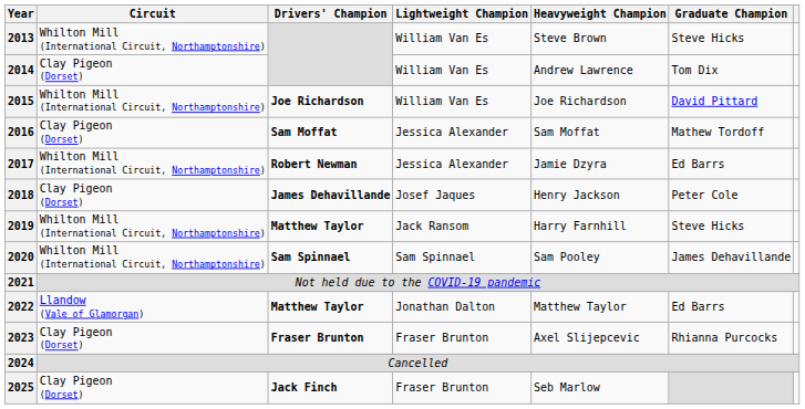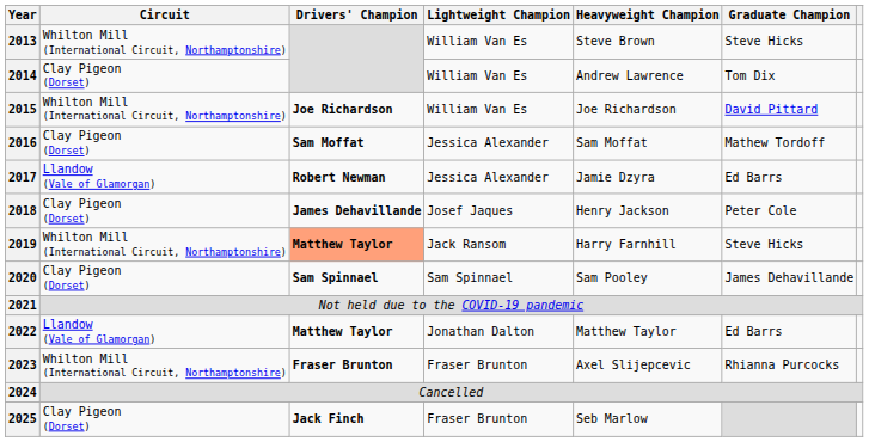2017 | Circuit: Whilton Mill (International Circuit, Northamptonshire) -> Llandow (Vale of Glamorgan)
2019 | Drivers' Champion: no background -> lightsalmon background
2020 | Circuit: Whilton Mill (International Circuit, Northamptonshire) -> Clay Pigeon (Dorset)
2023 | Circuit: Clay Pigeon (Dorset) -> Whilton Mill (International Circuit, Northamptonshire)
